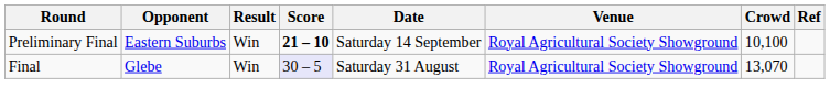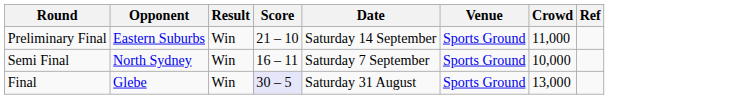Preliminary Final | Score: bold -> normal
Preliminary Final | Venue: Royal Agricultural Society Showground -> Sports Ground
Preliminary Final | Crowd: 10,100 -> 11,000
+ row: Semi Final | North Sydney | Win | 16 – 11 | Saturday 7 September | Sports Ground | 10,000
Final | Venue: Royal Agricultural Society Showground -> Sports Ground
Final | Crowd: 13,070 -> 13,000
